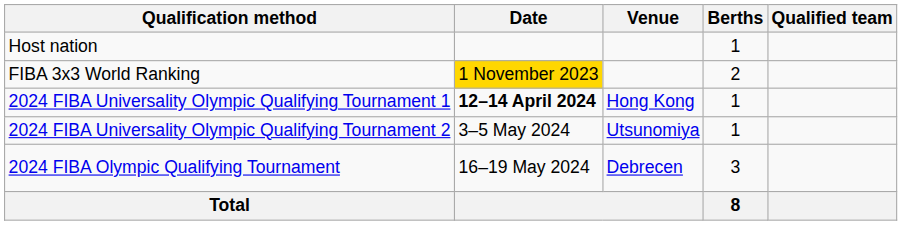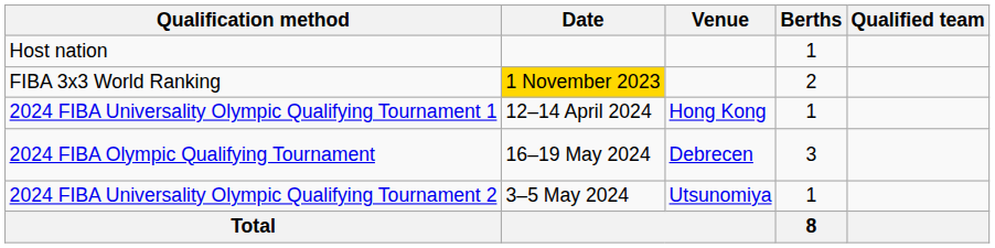2024 FIBA Universality Olympic Qualifying Tournament 1 | Date: bold -> normal
rows swapped: 2024 FIBA Universality Olympic Qualifying Tournament 2 <-> 2024 FIBA Olympic Qualifying Tournament
